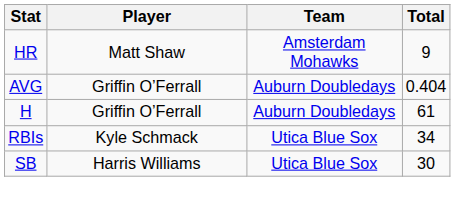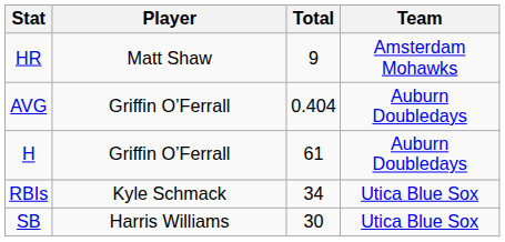columns swapped: Team <-> Total
